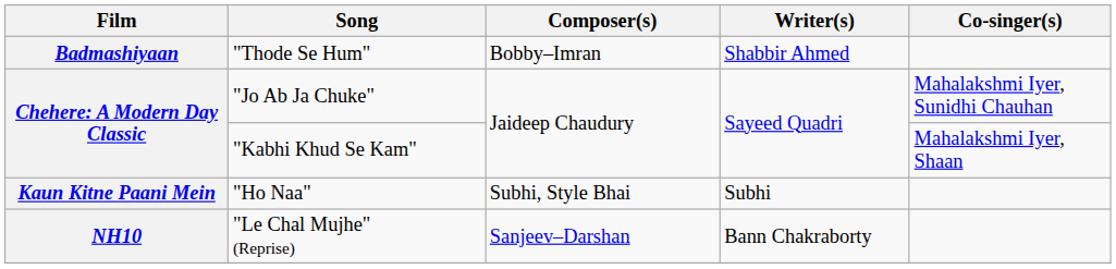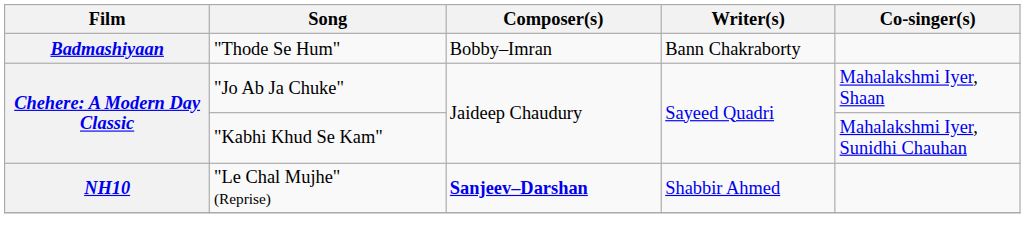"Thode Se Hum" | Writer(s): Shabbir Ahmed -> Bann Chakraborty
"Jo Ab Ja Chuke" | Co-singer(s): Mahalakshmi Iyer, Sunidhi Chauhan -> Mahalakshmi Iyer, Shaan
"Kabhi Khud Se Kam" | Co-singer(s): Mahalakshmi Iyer, Shaan -> Mahalakshmi Iyer, Sunidhi Chauhan
- row: Kaun Kitne Paani Mein | "Ho Naa" | Subhi, Style Bhai | Subhi
"Le Chal Mujhe" (Reprise) | Composer(s): normal -> bold
"Le Chal Mujhe" (Reprise) | Writer(s): Bann Chakraborty -> Shabbir Ahmed
